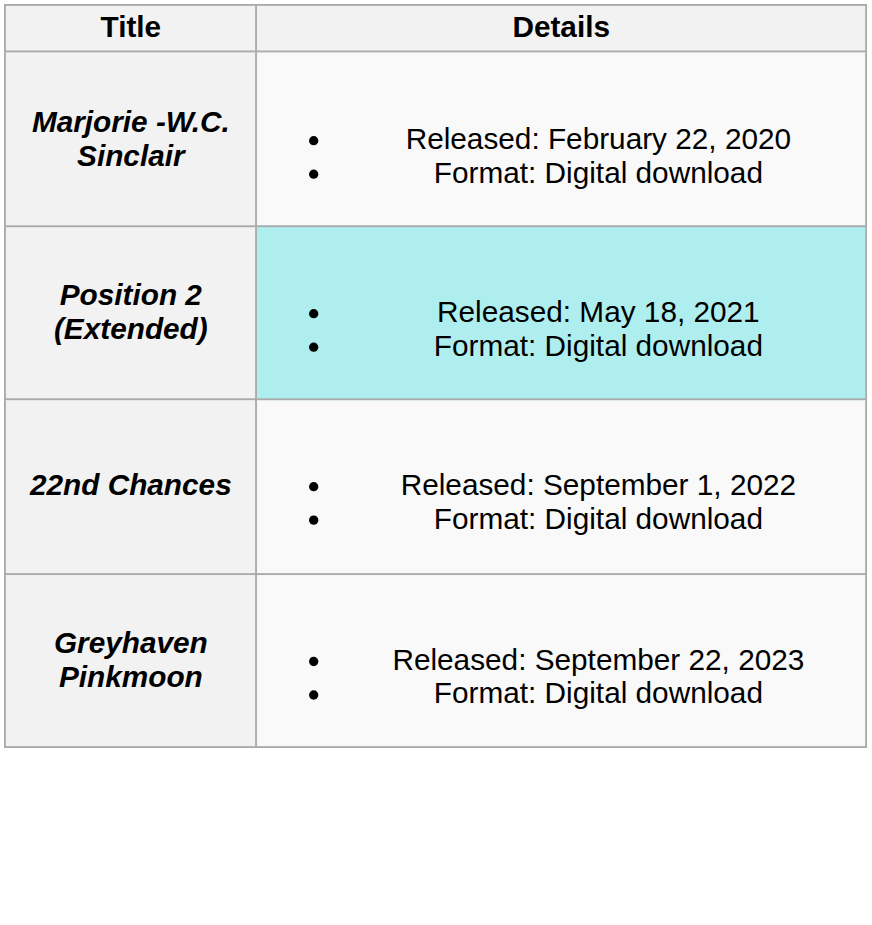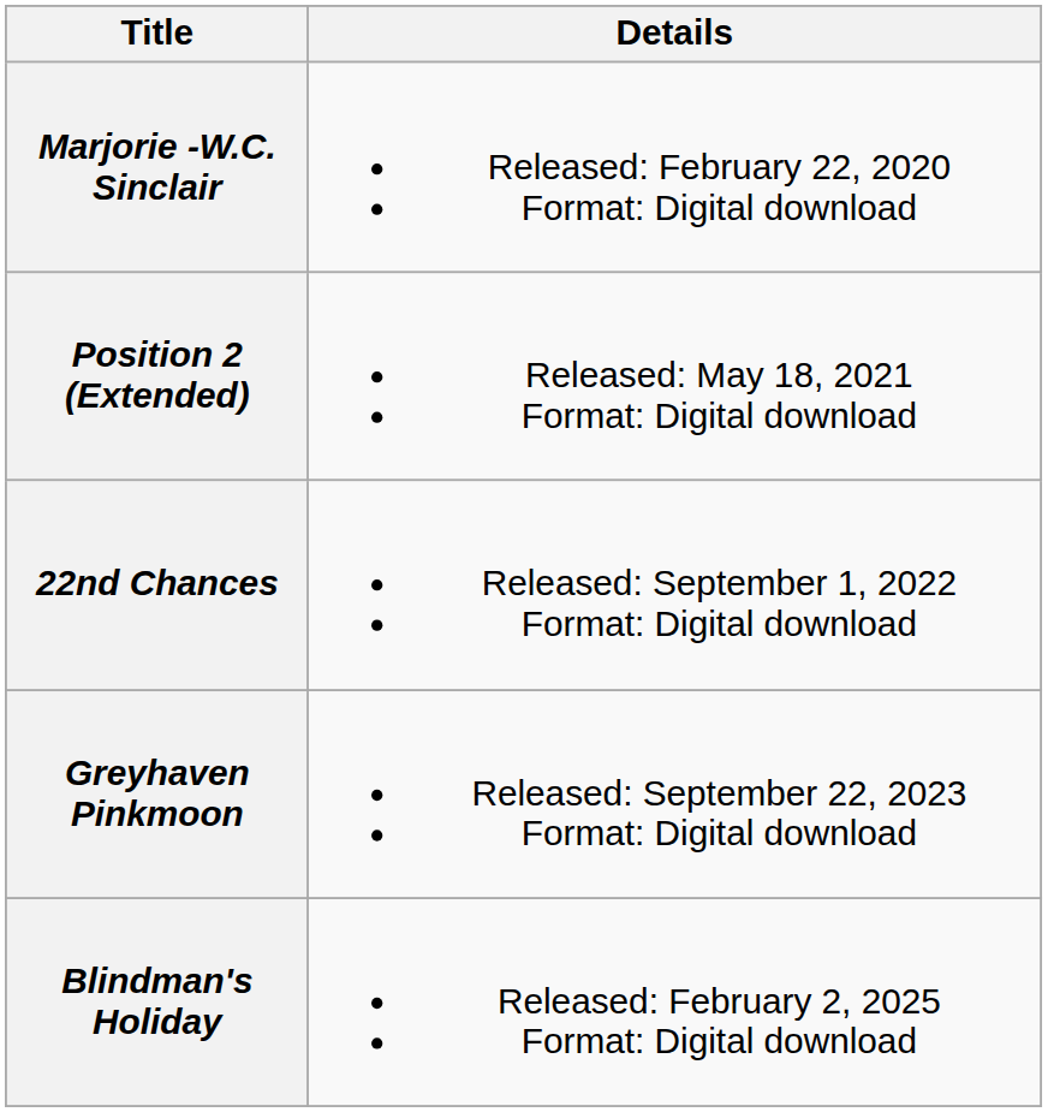Position 2 (Extended) | Details: paleturquoise background -> no background
+ row: Blindman's Holiday | Released: February 2, 2025 Format: Digital download
